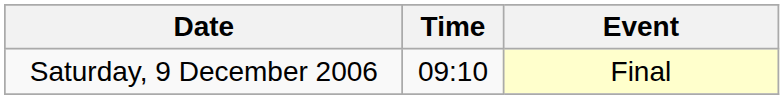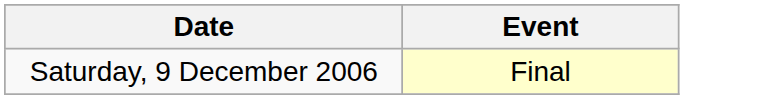- column: Time | 09:10
